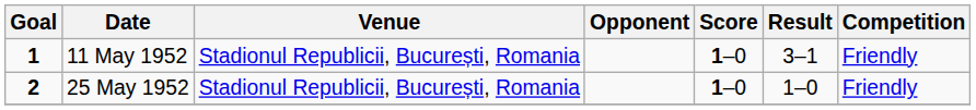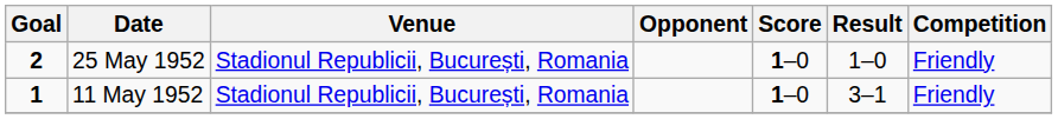rows swapped: 11 May 1952 <-> 25 May 1952
